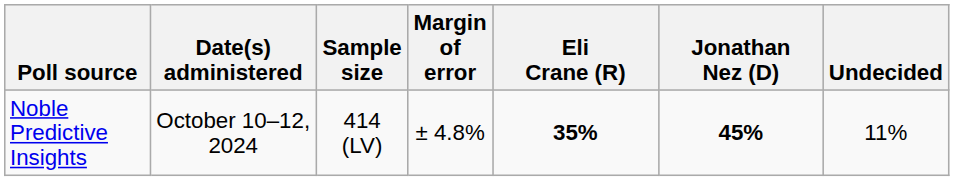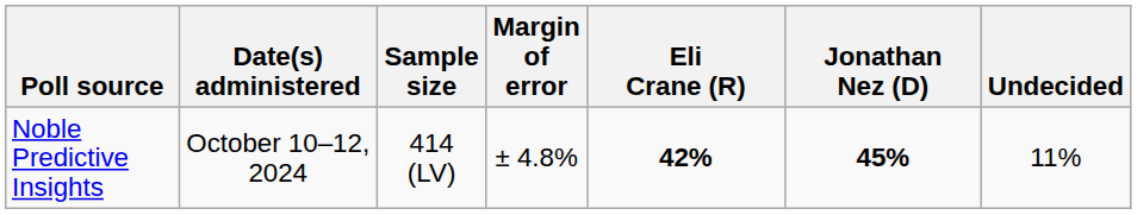Noble Predictive Insights | Eli Crane (R): 35% -> 42%
